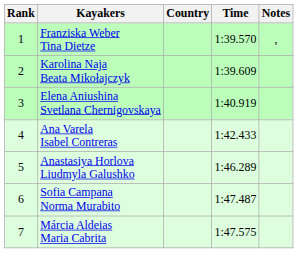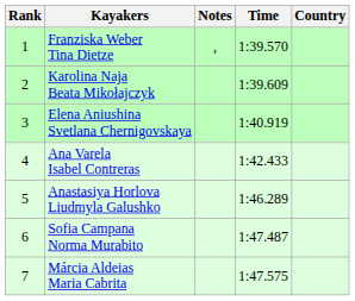columns swapped: Country <-> Notes
